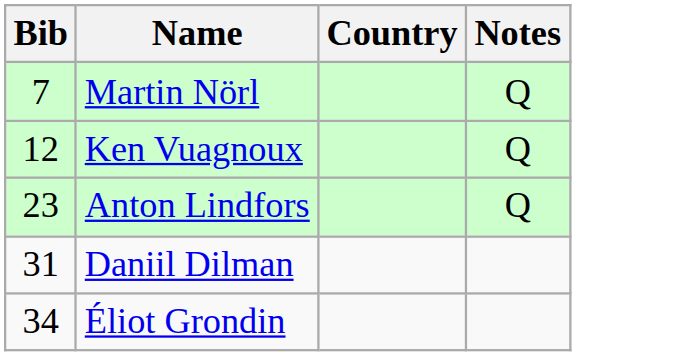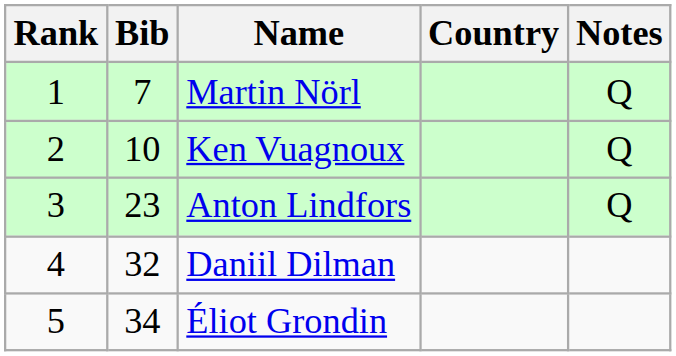+ column: Rank | 1 | 2 | 3 | 4 | 5
Ken Vuagnoux | Bib: 12 -> 10
Daniil Dilman | Bib: 31 -> 32
